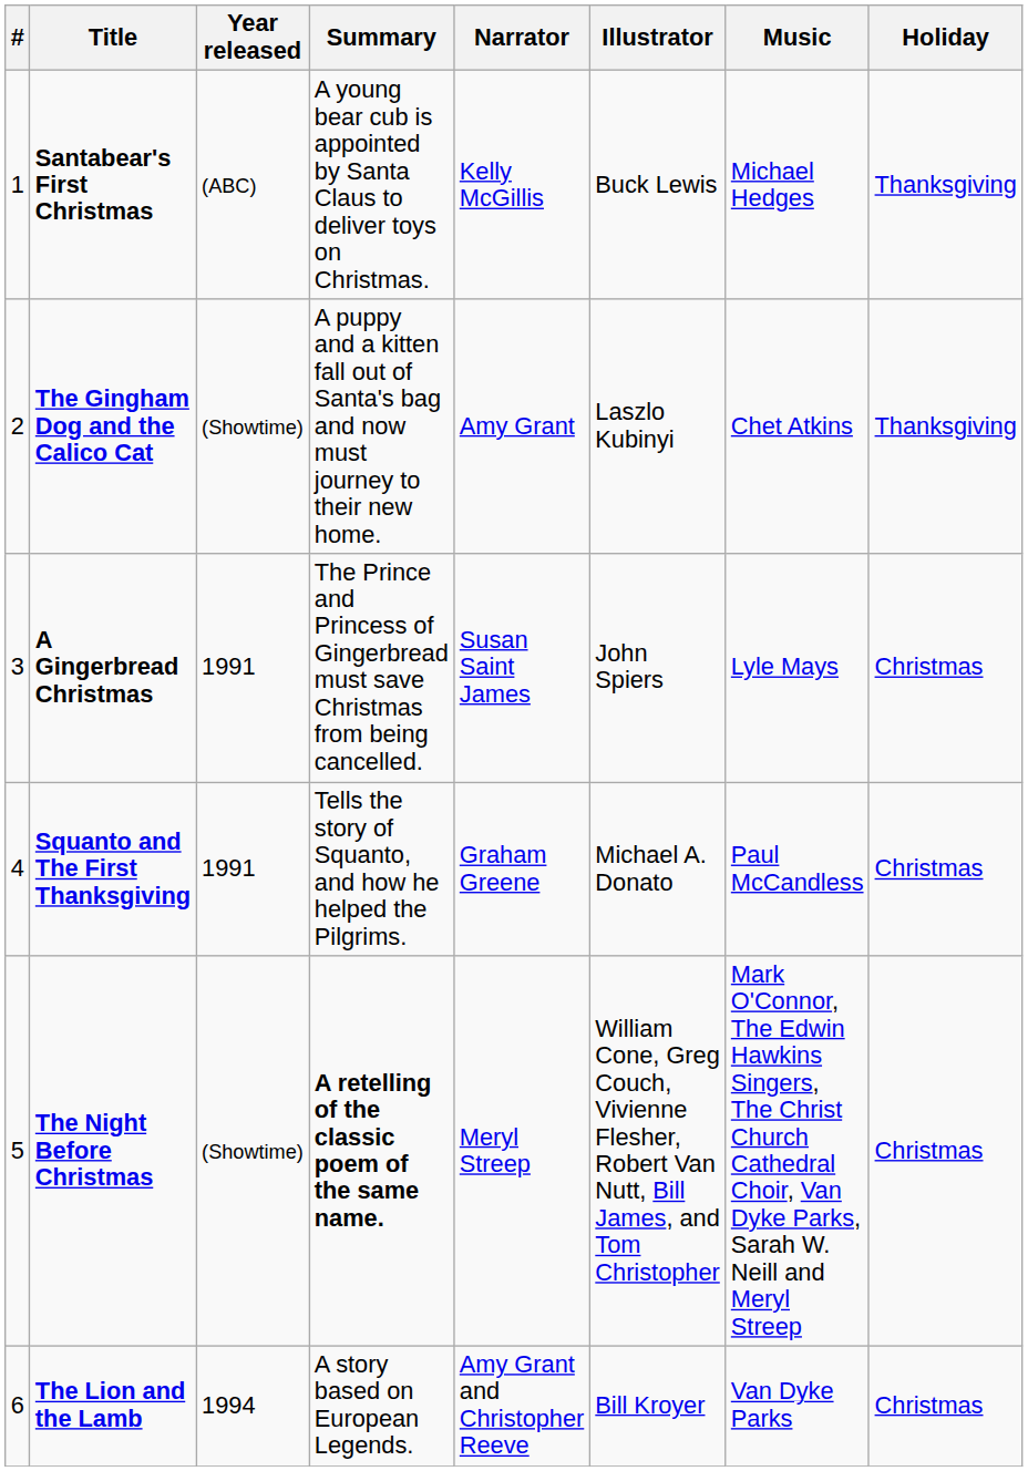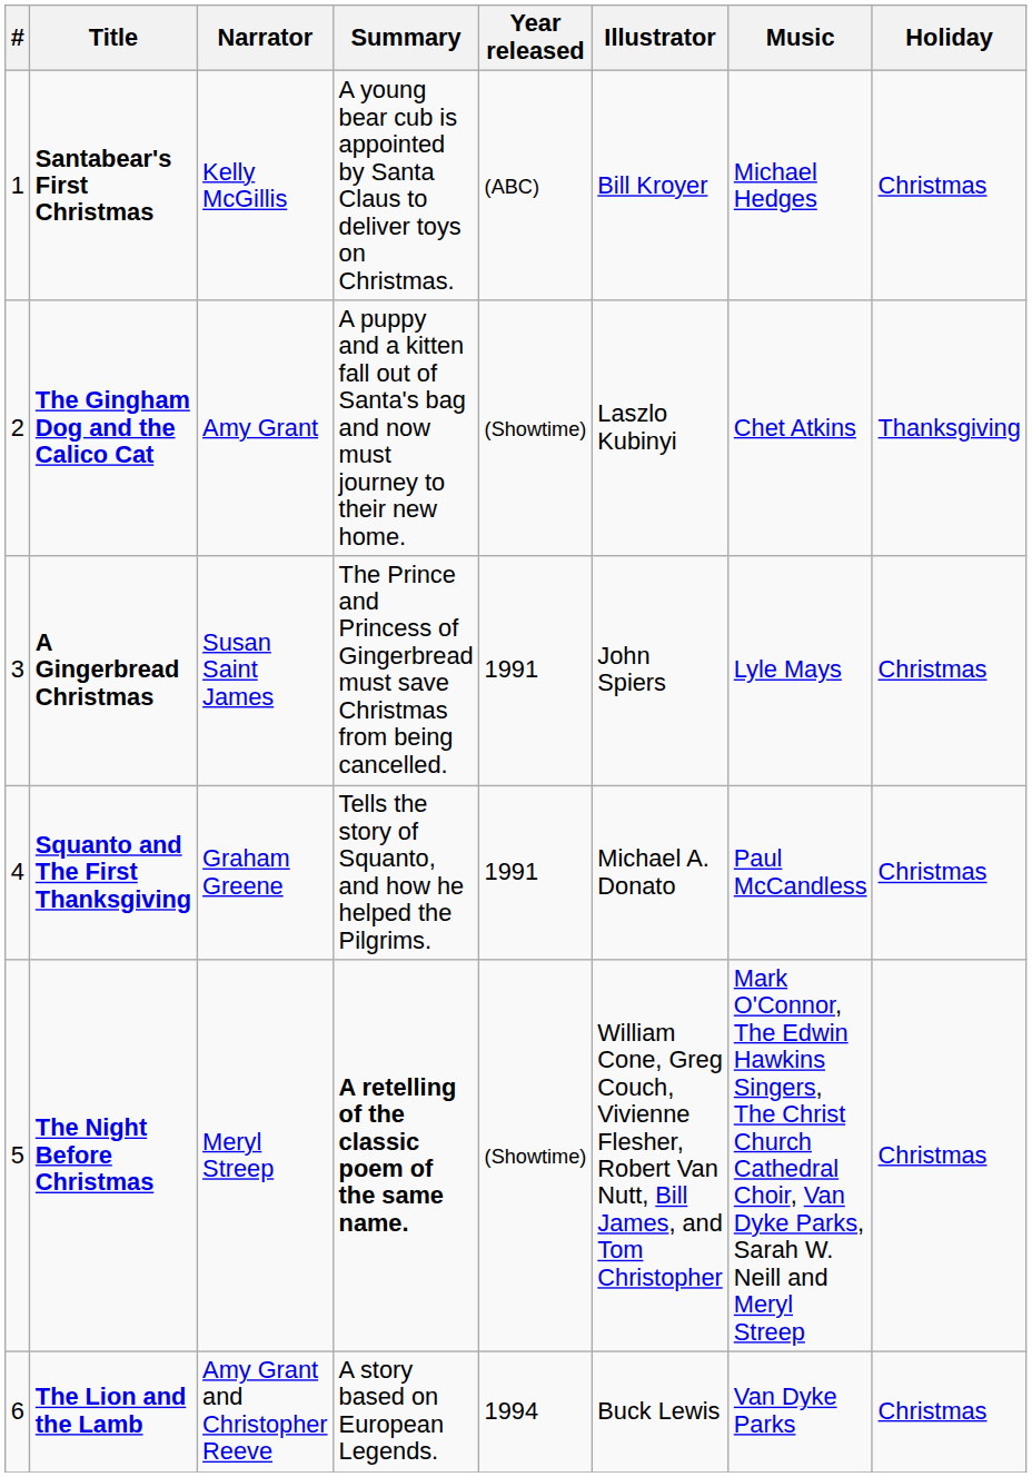columns swapped: Year released <-> Narrator
Santabear's First Christmas | Illustrator: Buck Lewis -> Bill Kroyer
Santabear's First Christmas | Holiday: Thanksgiving -> Christmas
The Lion and the Lamb | Illustrator: Bill Kroyer -> Buck Lewis
